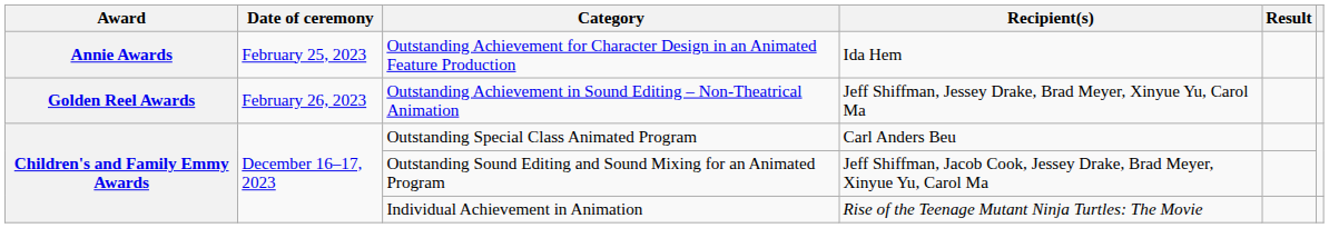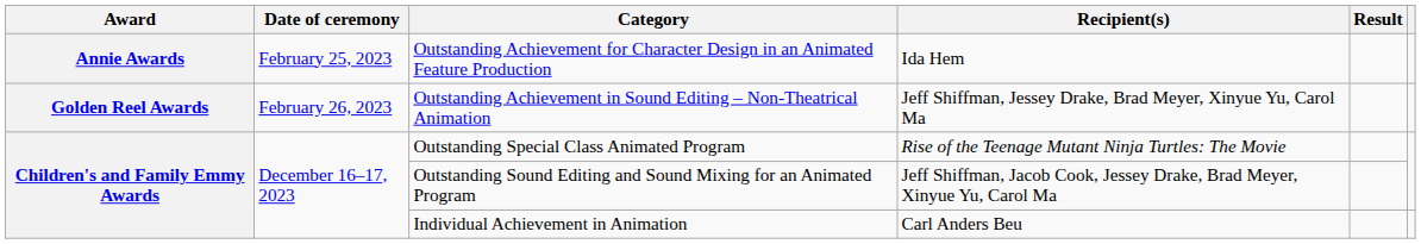Outstanding Special Class Animated Program | Recipient(s): Carl Anders Beu -> Rise of the Teenage Mutant Ninja Turtles: The Movie
Individual Achievement in Animation | Recipient(s): Rise of the Teenage Mutant Ninja Turtles: The Movie -> Carl Anders Beu
